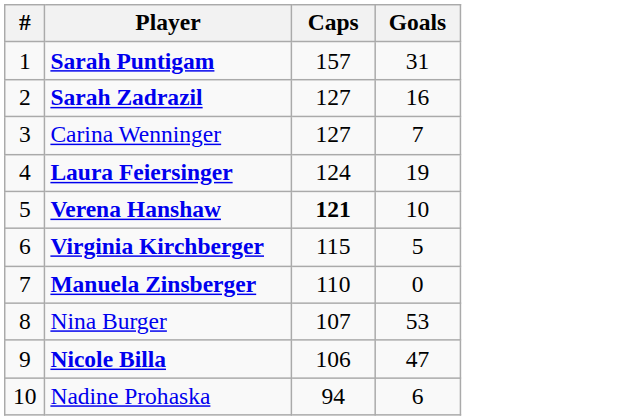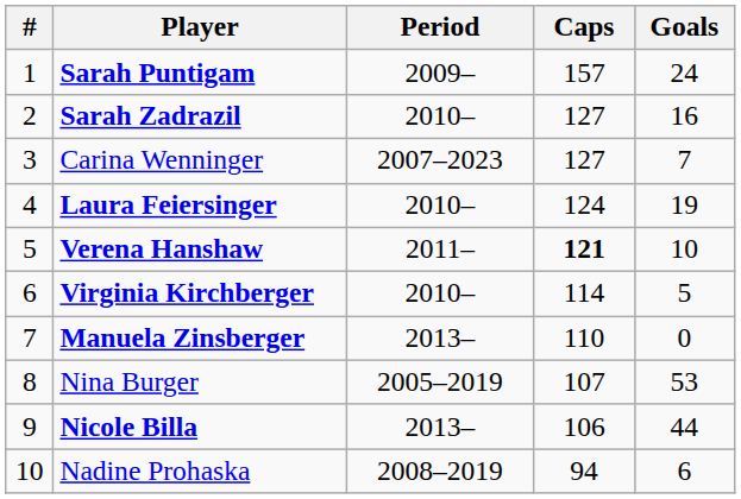+ column: Period | 2009– | 2010– | 2007–2023 | 2010– | 2011– | 2010– | 2013– | 2005–2019 | 2013– | 2008–2019
Sarah Puntigam | Goals: 31 -> 24
Virginia Kirchberger | Caps: 115 -> 114
Nicole Billa | Goals: 47 -> 44
